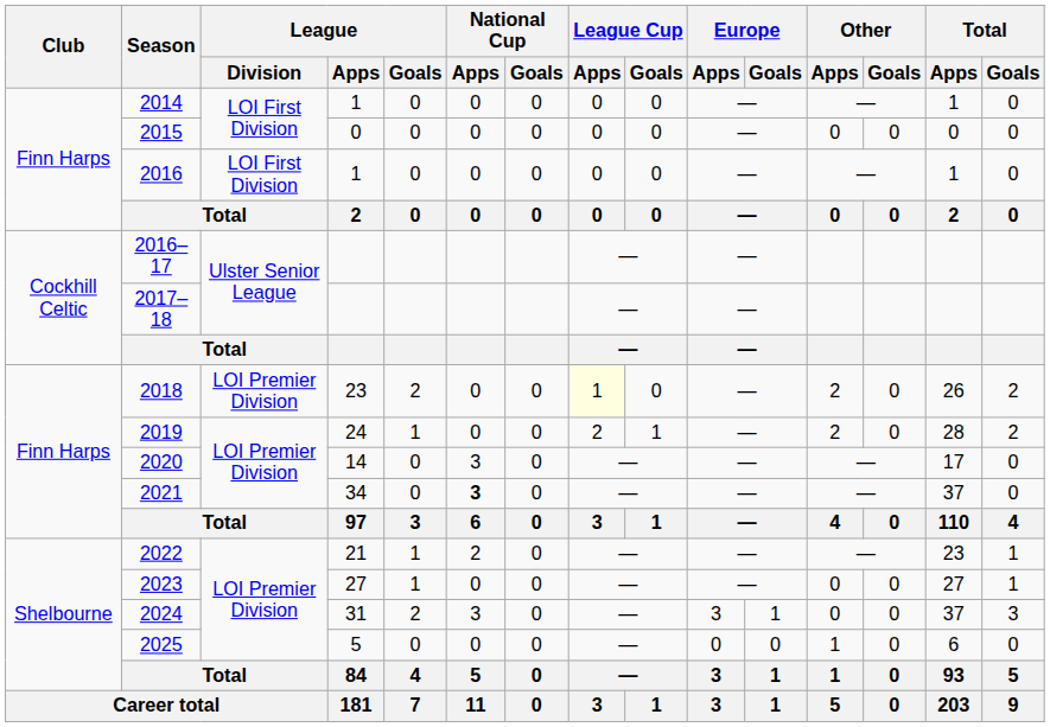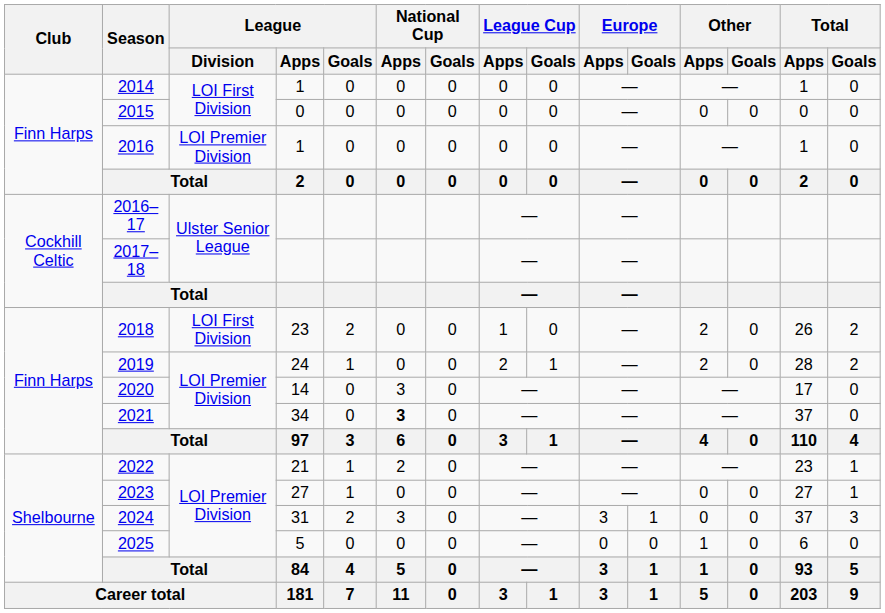2016 | League / Division: LOI First Division -> LOI Premier Division
2018 | League / Division: LOI Premier Division -> LOI First Division
2018 | League Cup / Apps: lightyellow background -> no background
